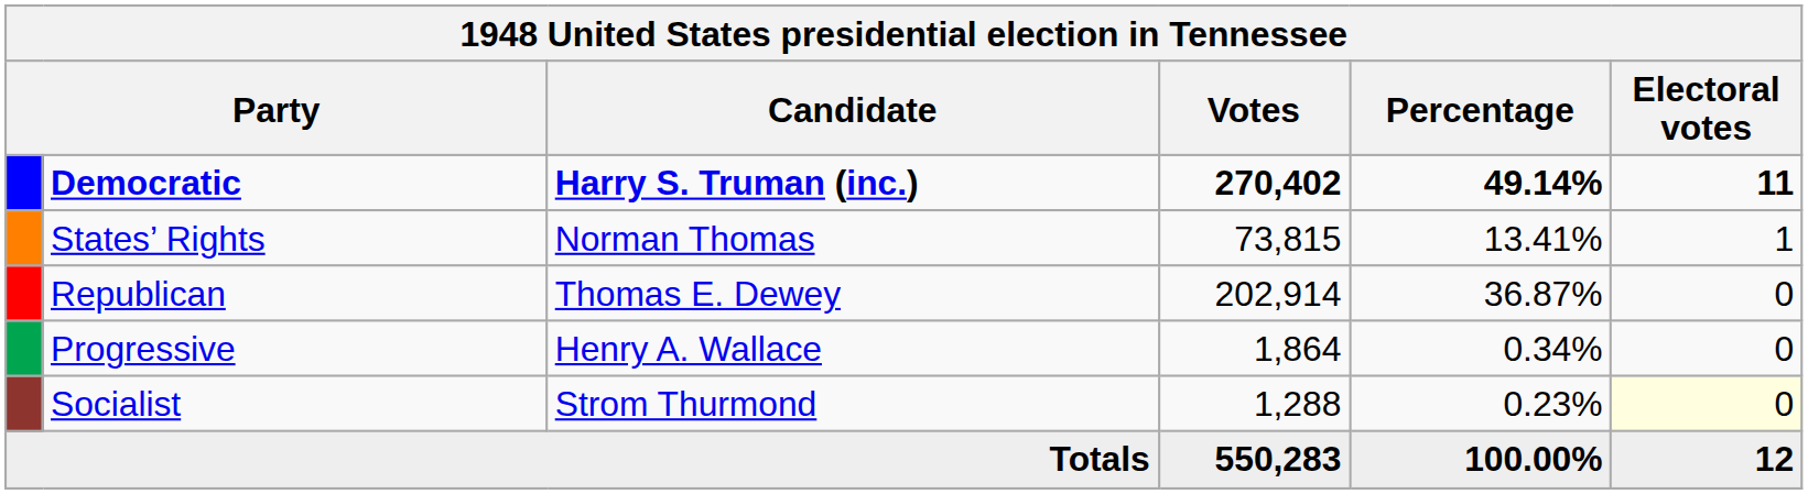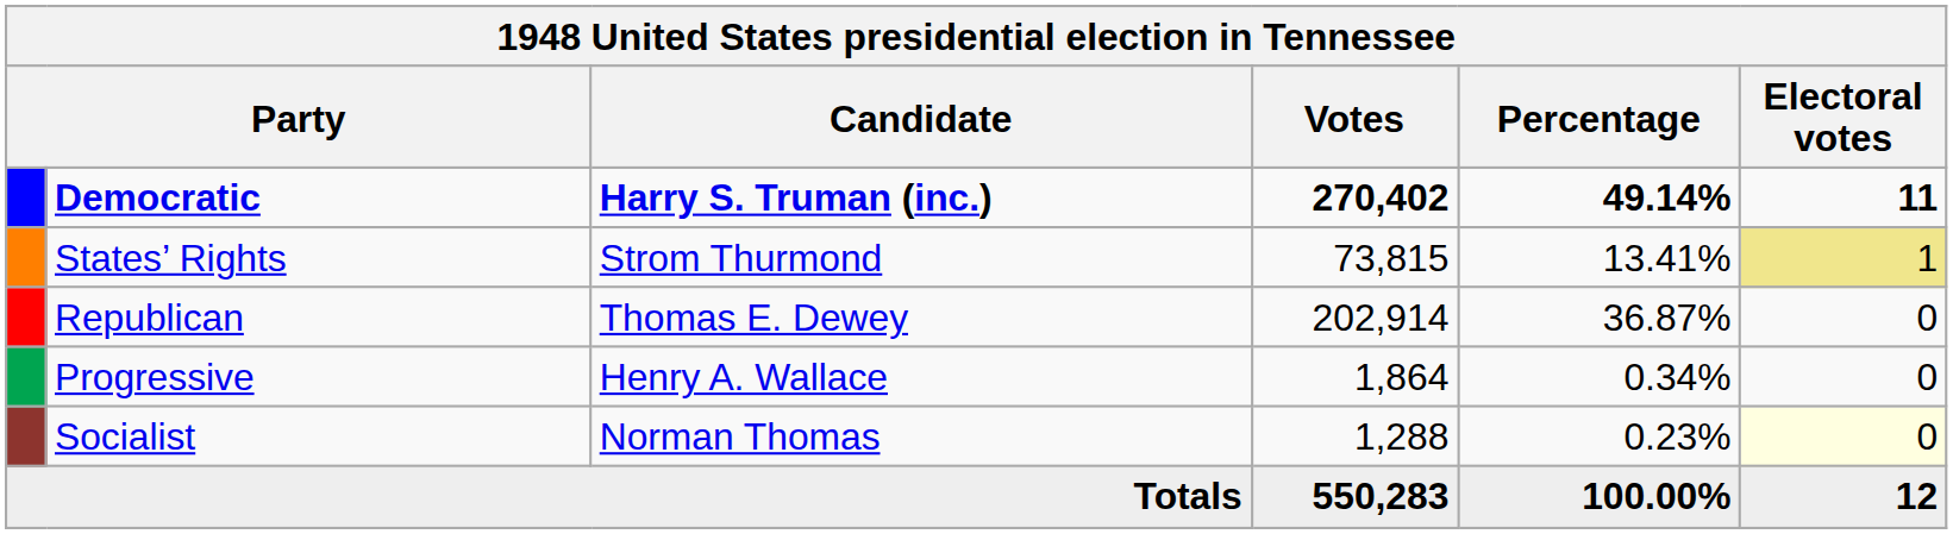States’ Rights | Candidate: Norman Thomas -> Strom Thurmond
States’ Rights | Electoral votes: no background -> khaki background
Socialist | Candidate: Strom Thurmond -> Norman Thomas
